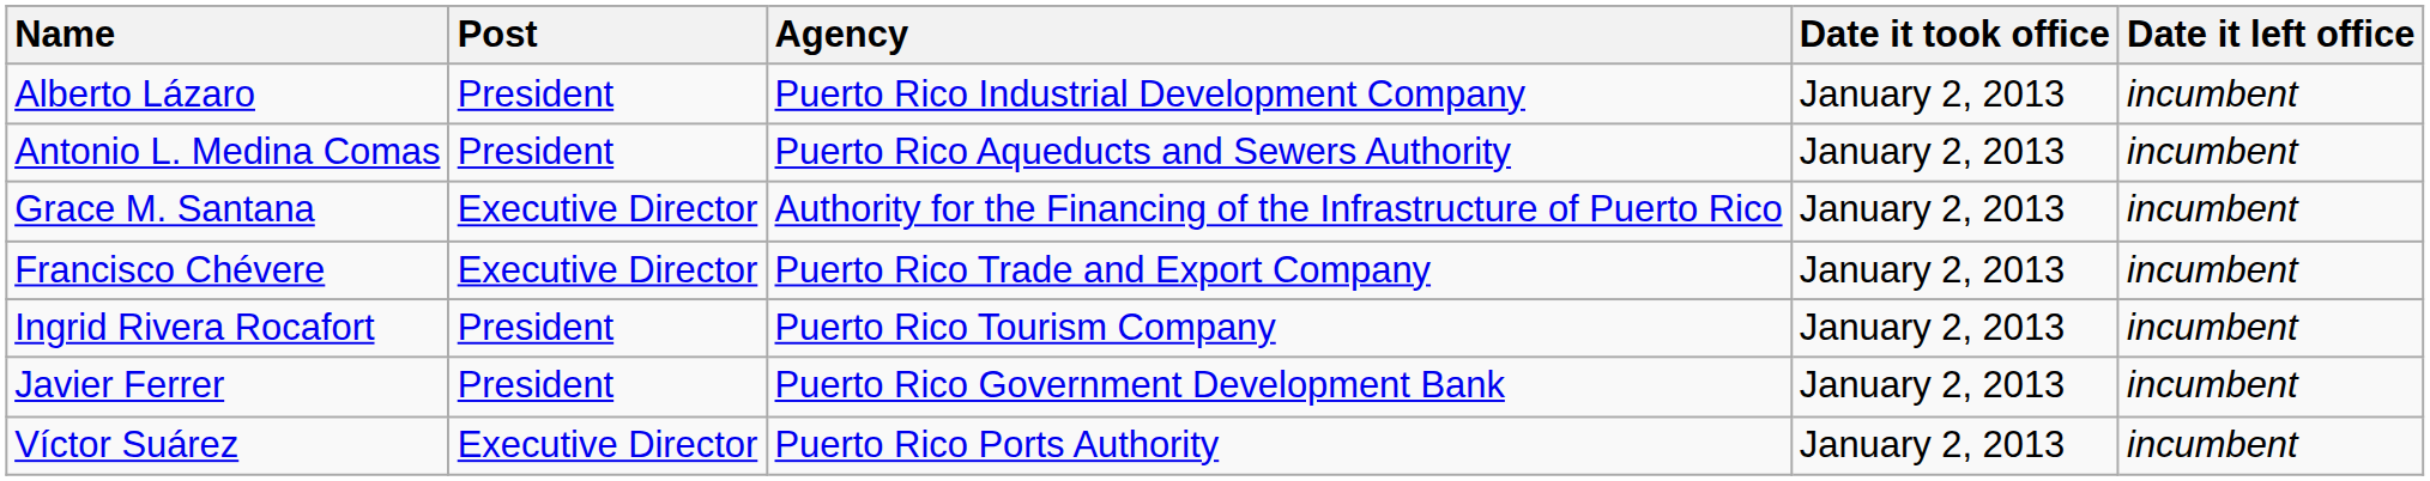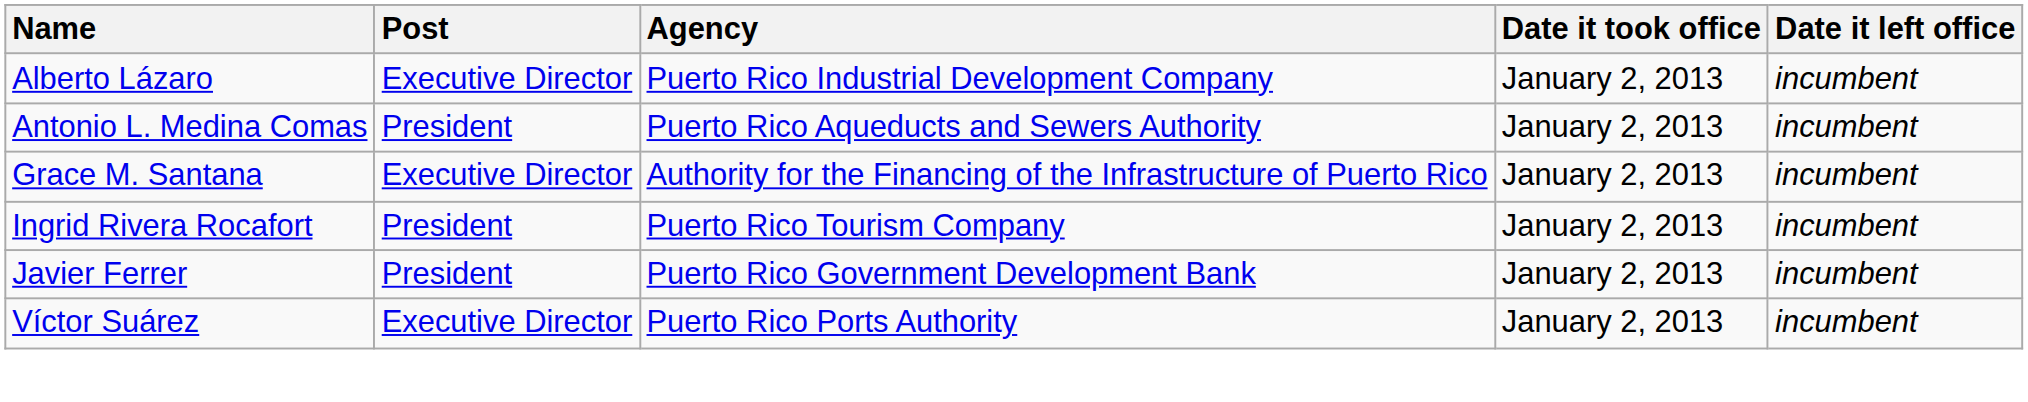Alberto Lázaro | Post: President -> Executive Director
- row: Francisco Chévere | Executive Director | Puerto Rico Trade and Export Company | January 2, 2013 | incumbent
